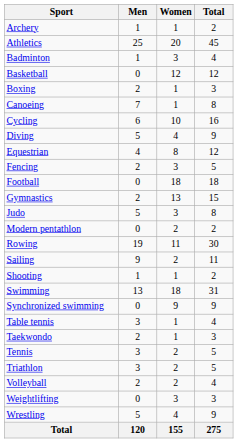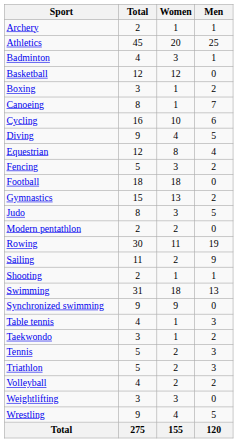columns swapped: Men <-> Total
